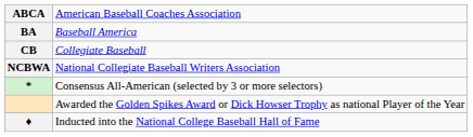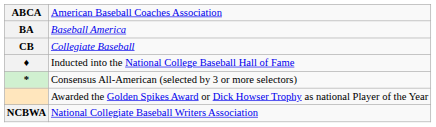rows swapped: NCBWA <-> ♦
